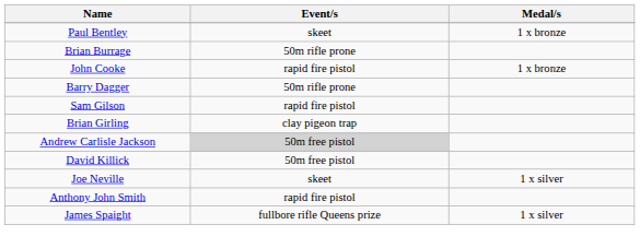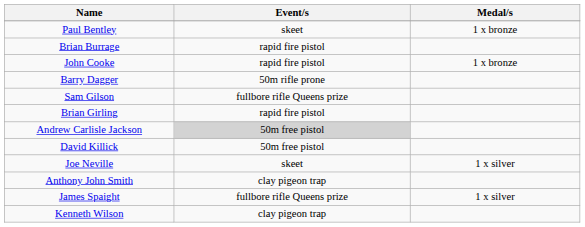Brian Burrage | Event/s: 50m rifle prone -> rapid fire pistol
Sam Gilson | Event/s: rapid fire pistol -> fullbore rifle Queens prize
Brian Girling | Event/s: clay pigeon trap -> rapid fire pistol
Anthony John Smith | Event/s: rapid fire pistol -> clay pigeon trap
+ row: Kenneth Wilson | clay pigeon trap
